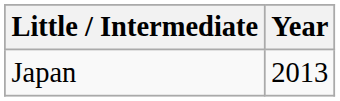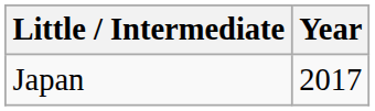Japan | Year: 2013 -> 2017
